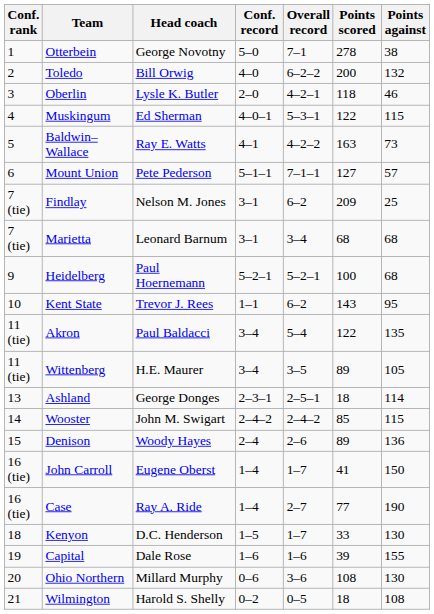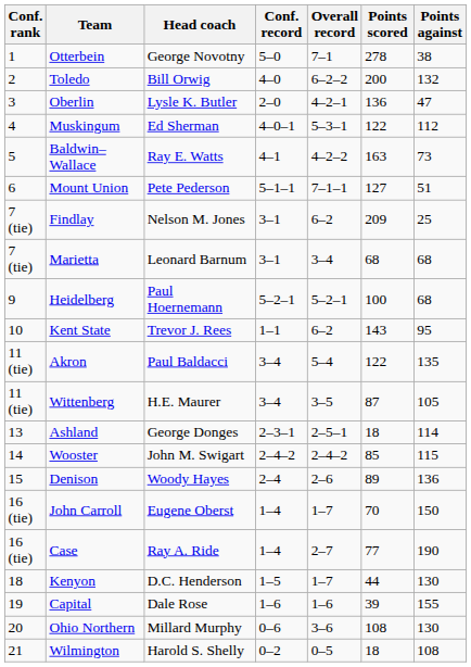Oberlin | Points scored: 118 -> 136
Oberlin | Points against: 46 -> 47
Muskingum | Points against: 115 -> 112
Mount Union | Points against: 57 -> 51
Wittenberg | Points scored: 89 -> 87
John Carroll | Points scored: 41 -> 70
Kenyon | Points scored: 33 -> 44
